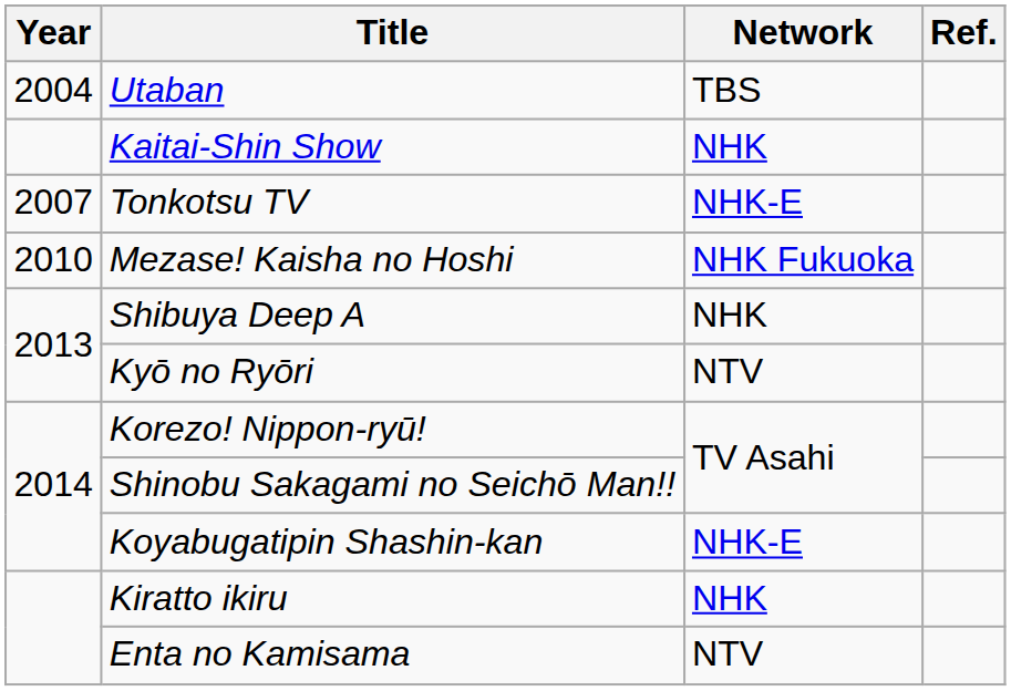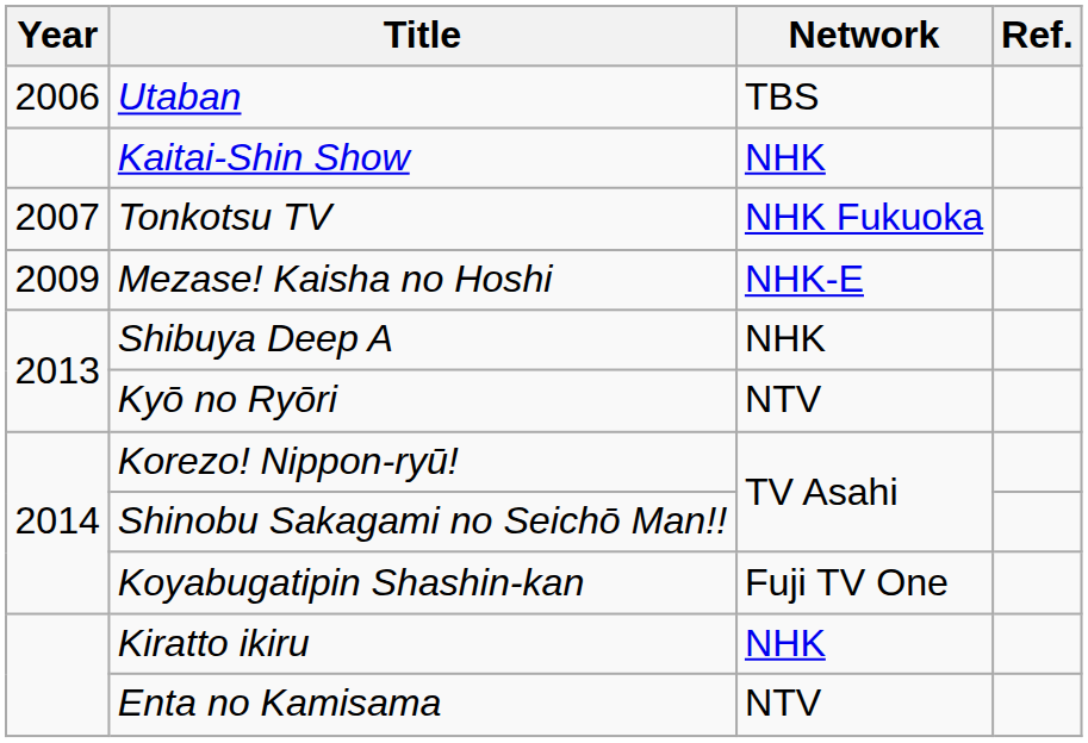Utaban | Year: 2004 -> 2006
Tonkotsu TV | Network: NHK-E -> NHK Fukuoka
Mezase! Kaisha no Hoshi | Year: 2010 -> 2009
Mezase! Kaisha no Hoshi | Network: NHK Fukuoka -> NHK-E
Koyabugatipin Shashin-kan | Network: NHK-E -> Fuji TV One
